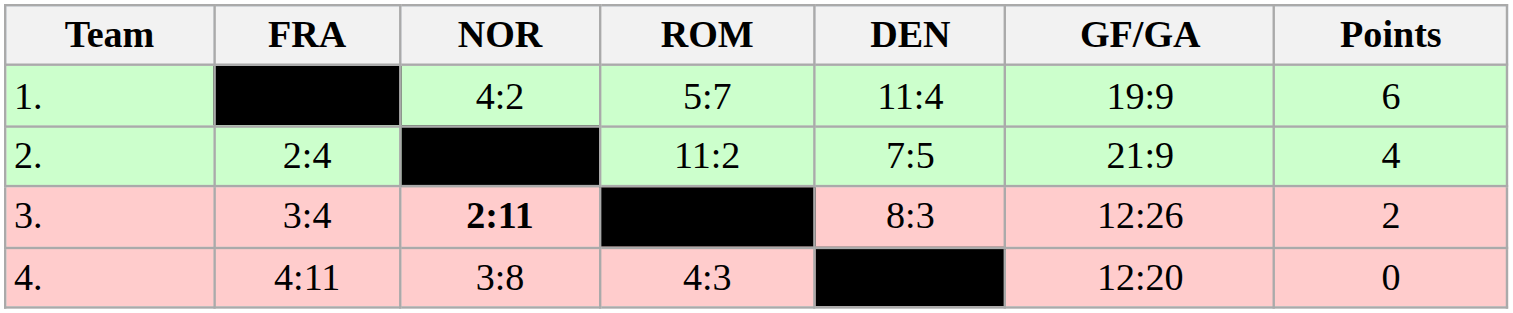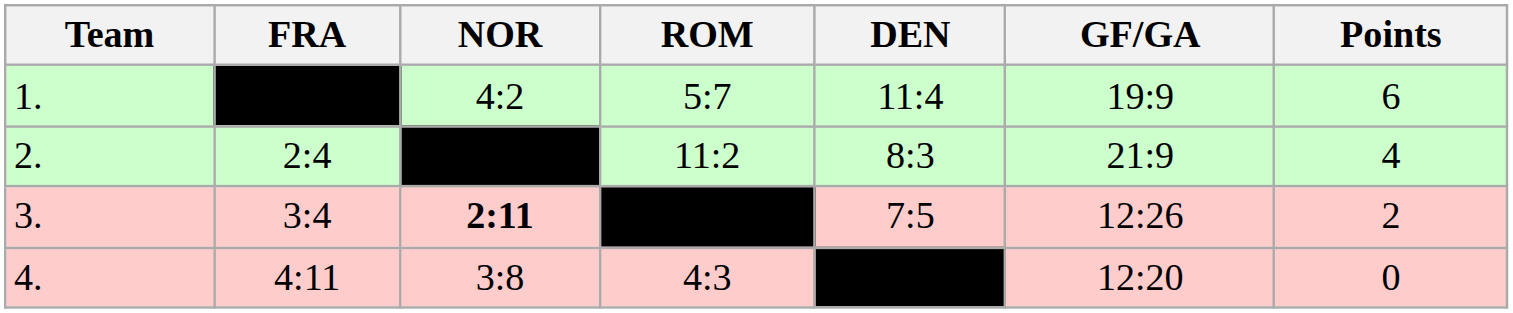2. | DEN: 7:5 -> 8:3
3. | DEN: 8:3 -> 7:5
